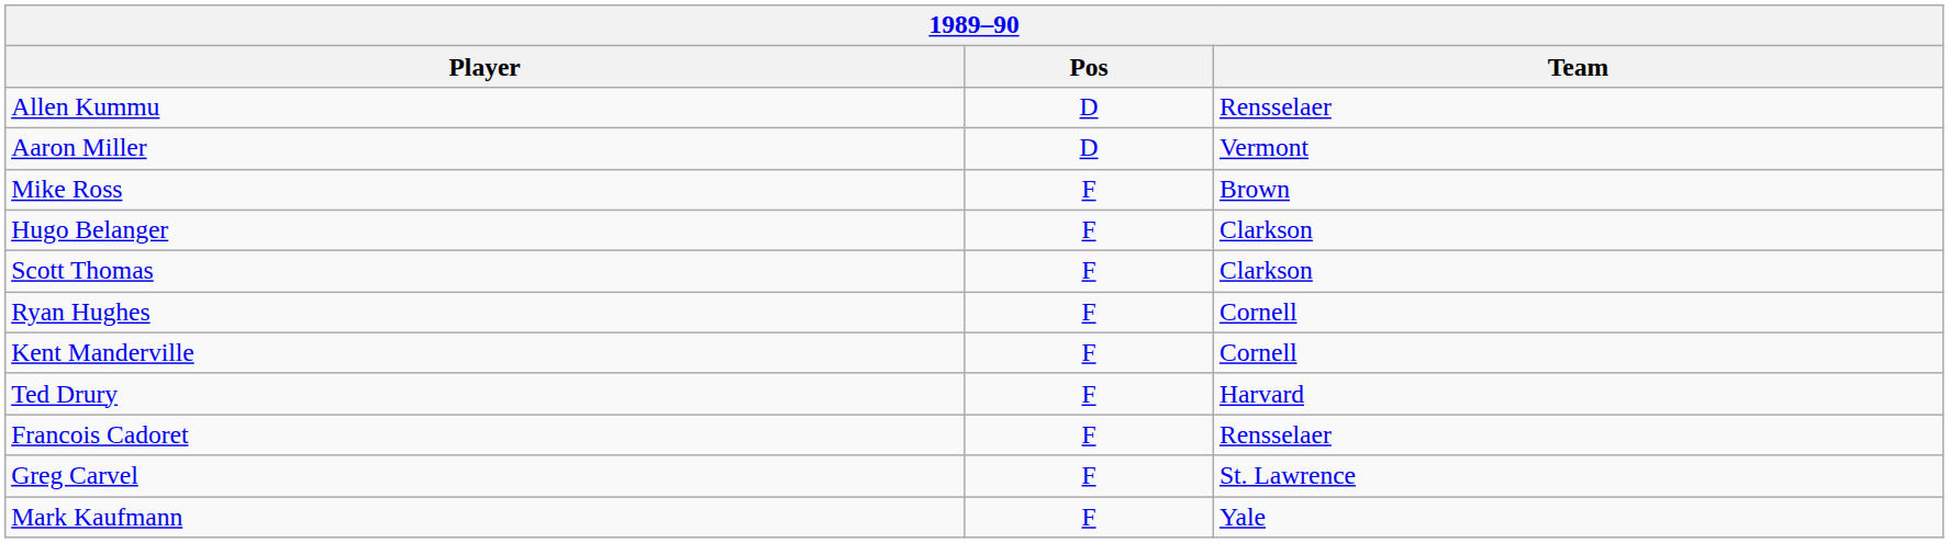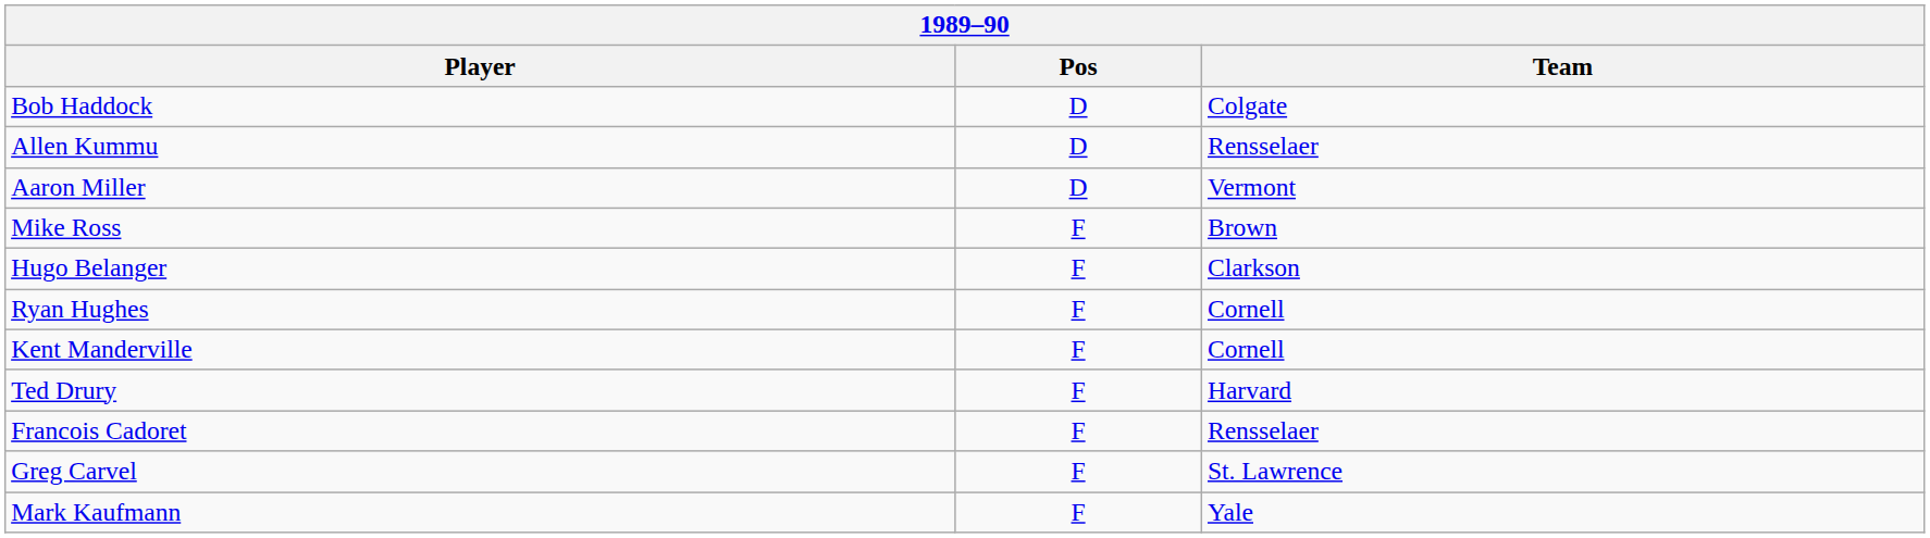+ row: Bob Haddock | D | Colgate
- row: Scott Thomas | F | Clarkson
